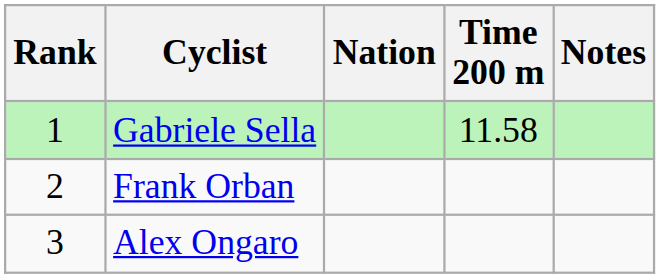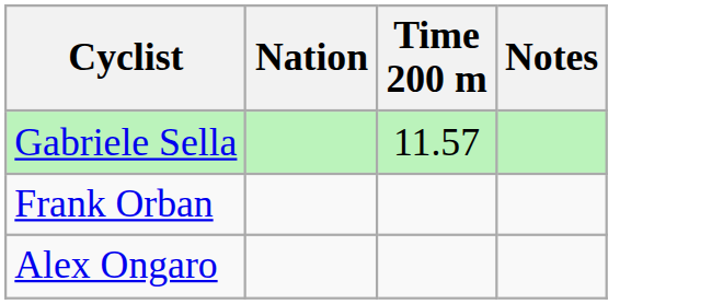- column: Rank | 1 | 2 | 3
Gabriele Sella | Time 200 m: 11.58 -> 11.57
